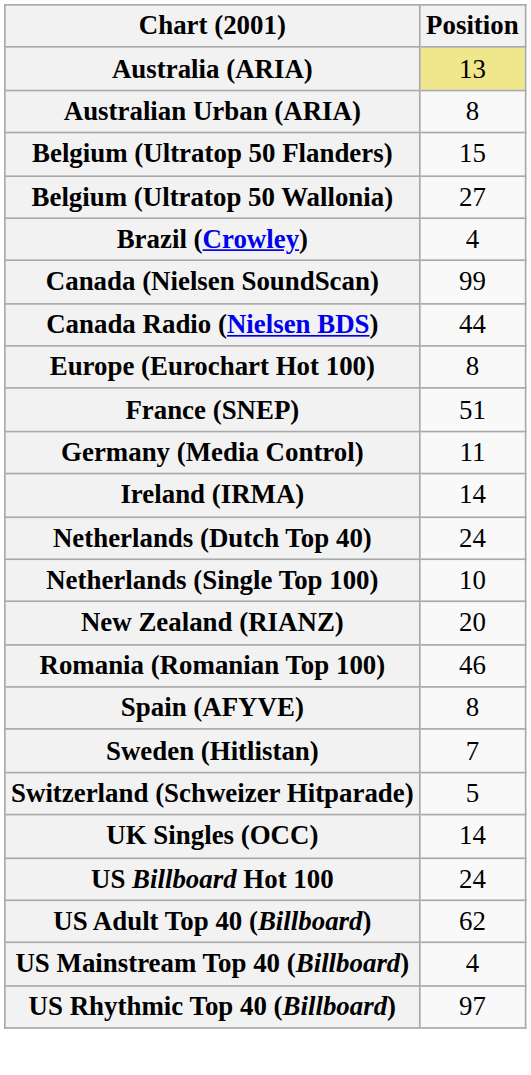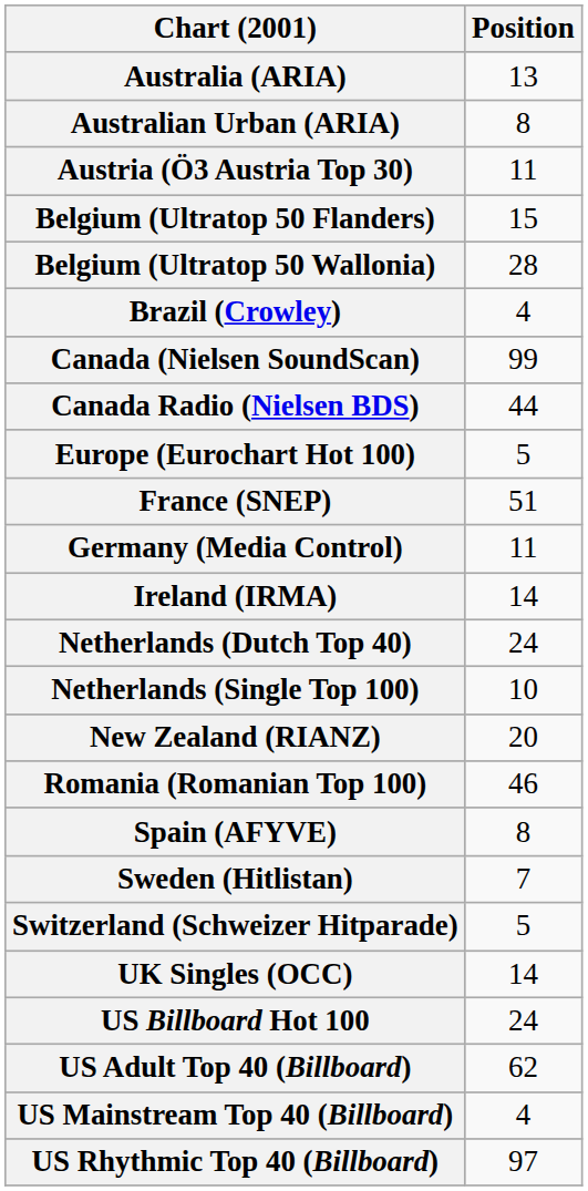Australia (ARIA) | Position: khaki background -> no background
+ row: Austria (Ö3 Austria Top 30) | 11
Belgium (Ultratop 50 Wallonia) | Position: 27 -> 28
Europe (Eurochart Hot 100) | Position: 8 -> 5
